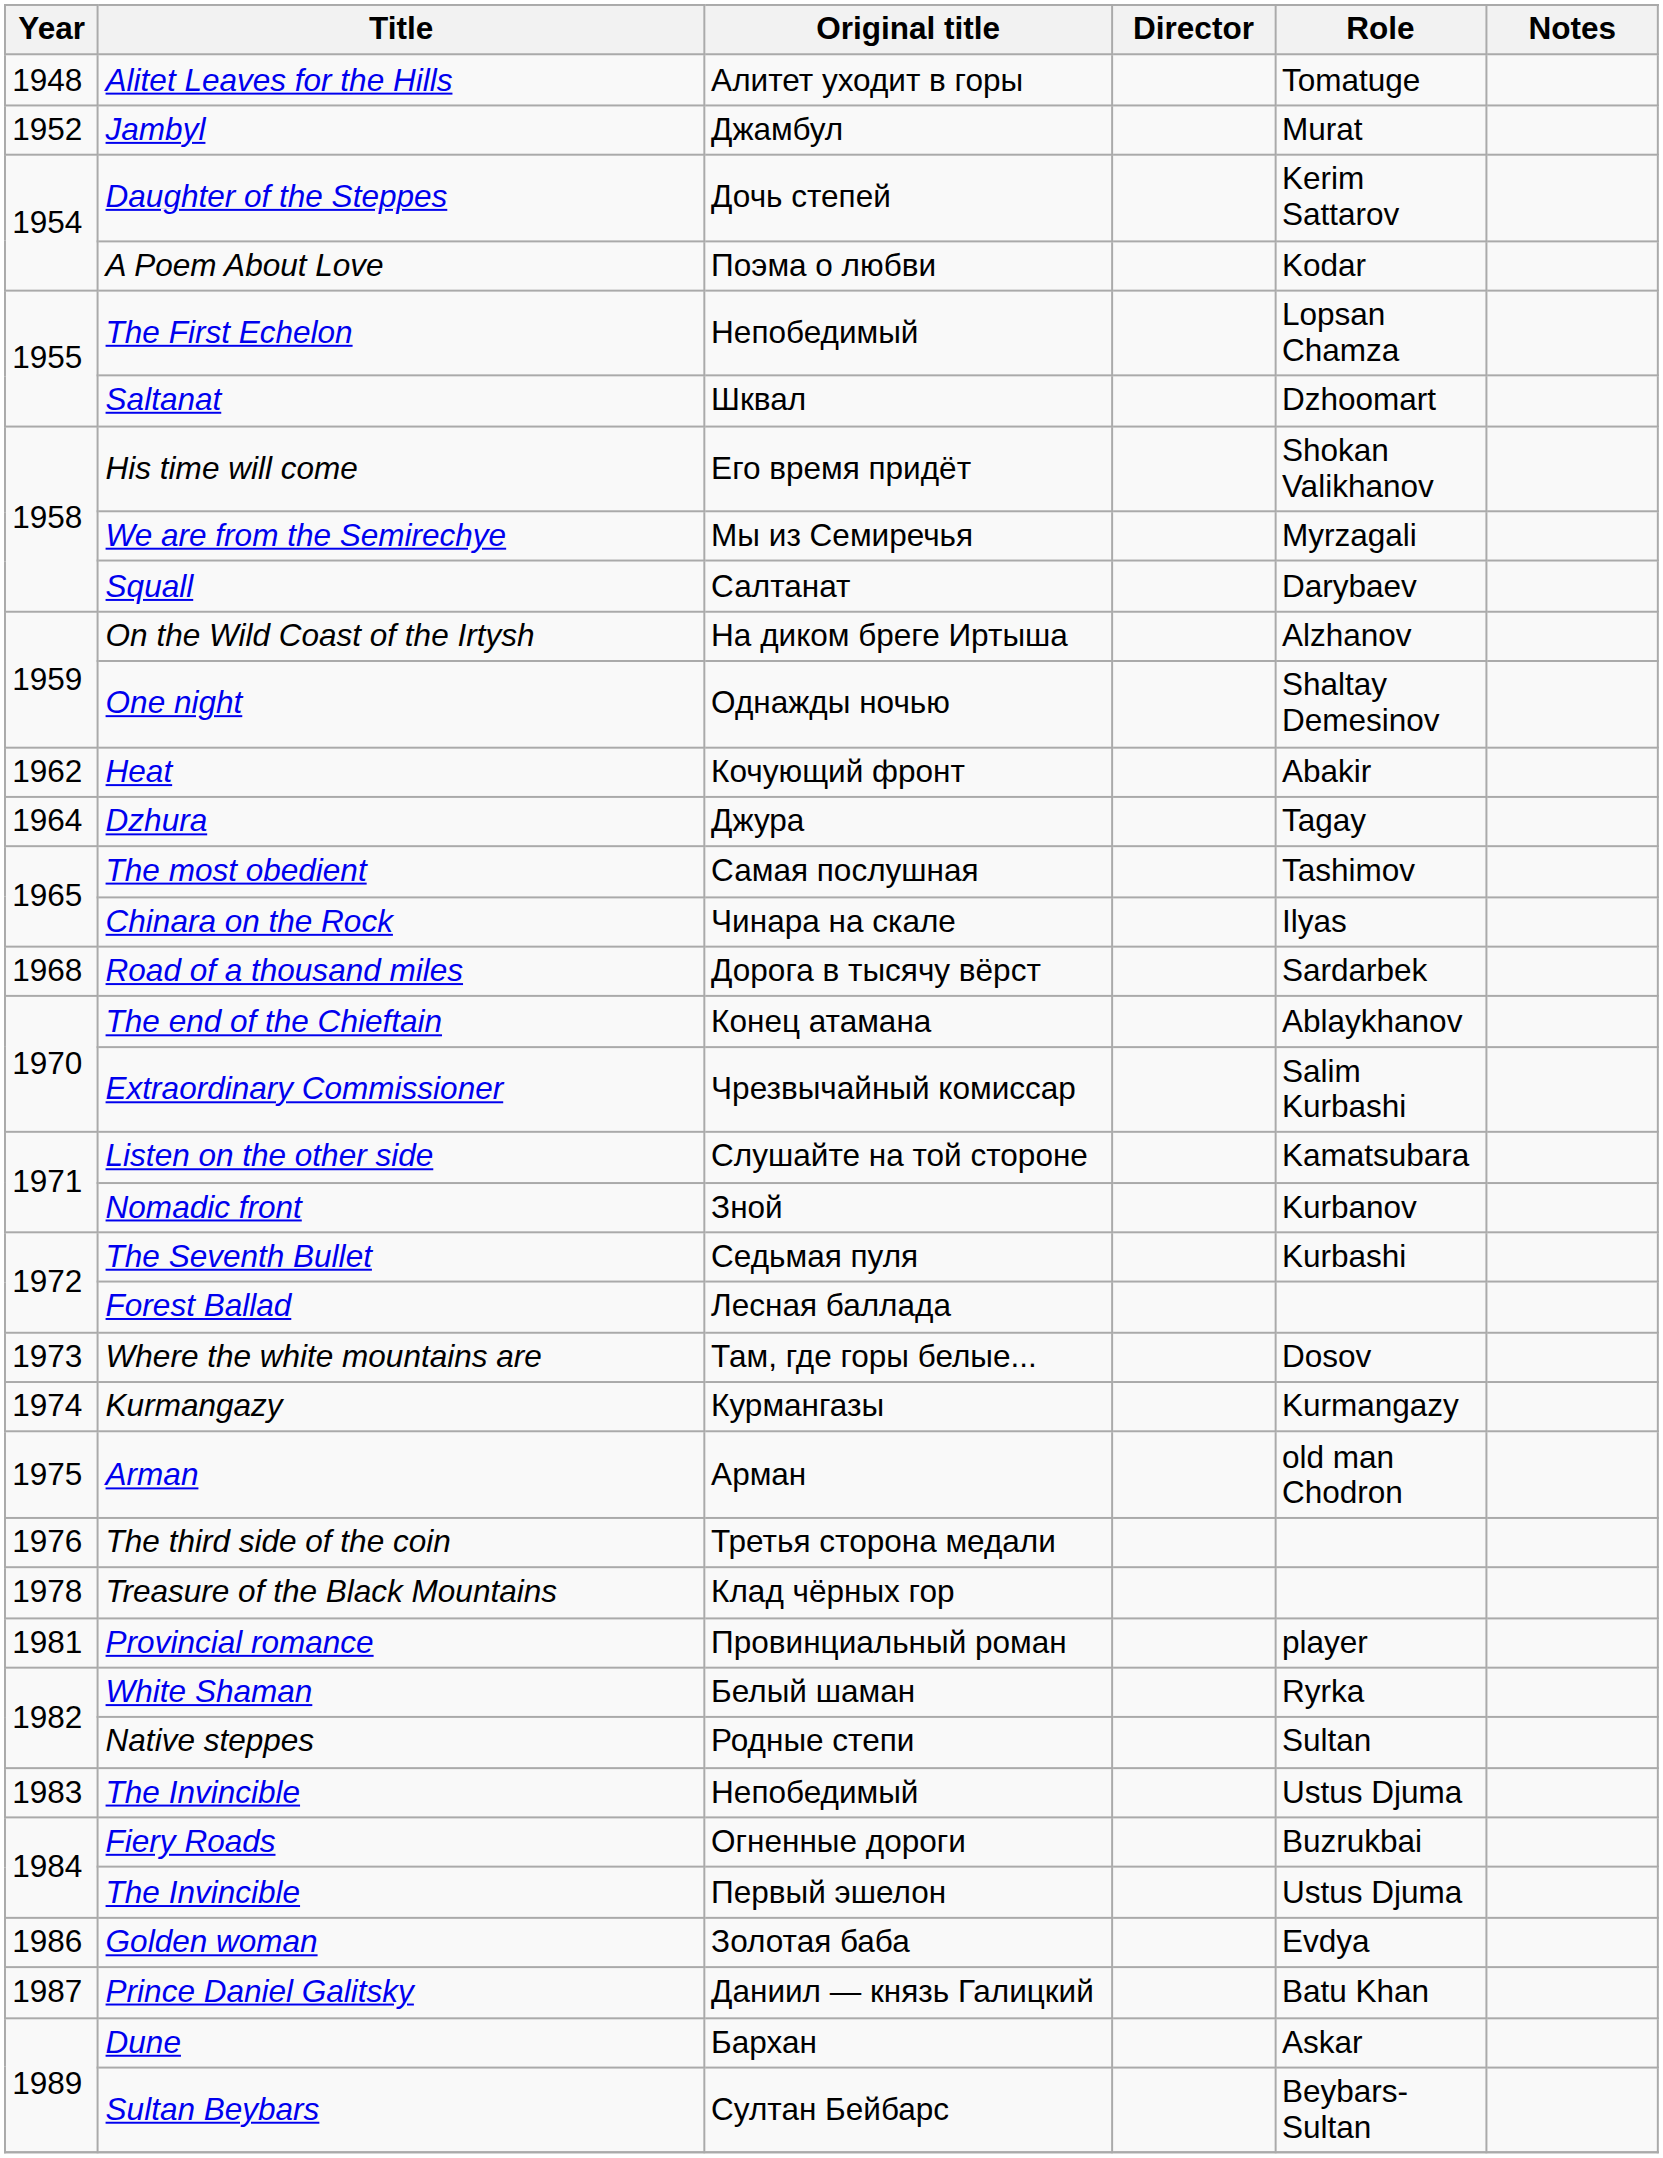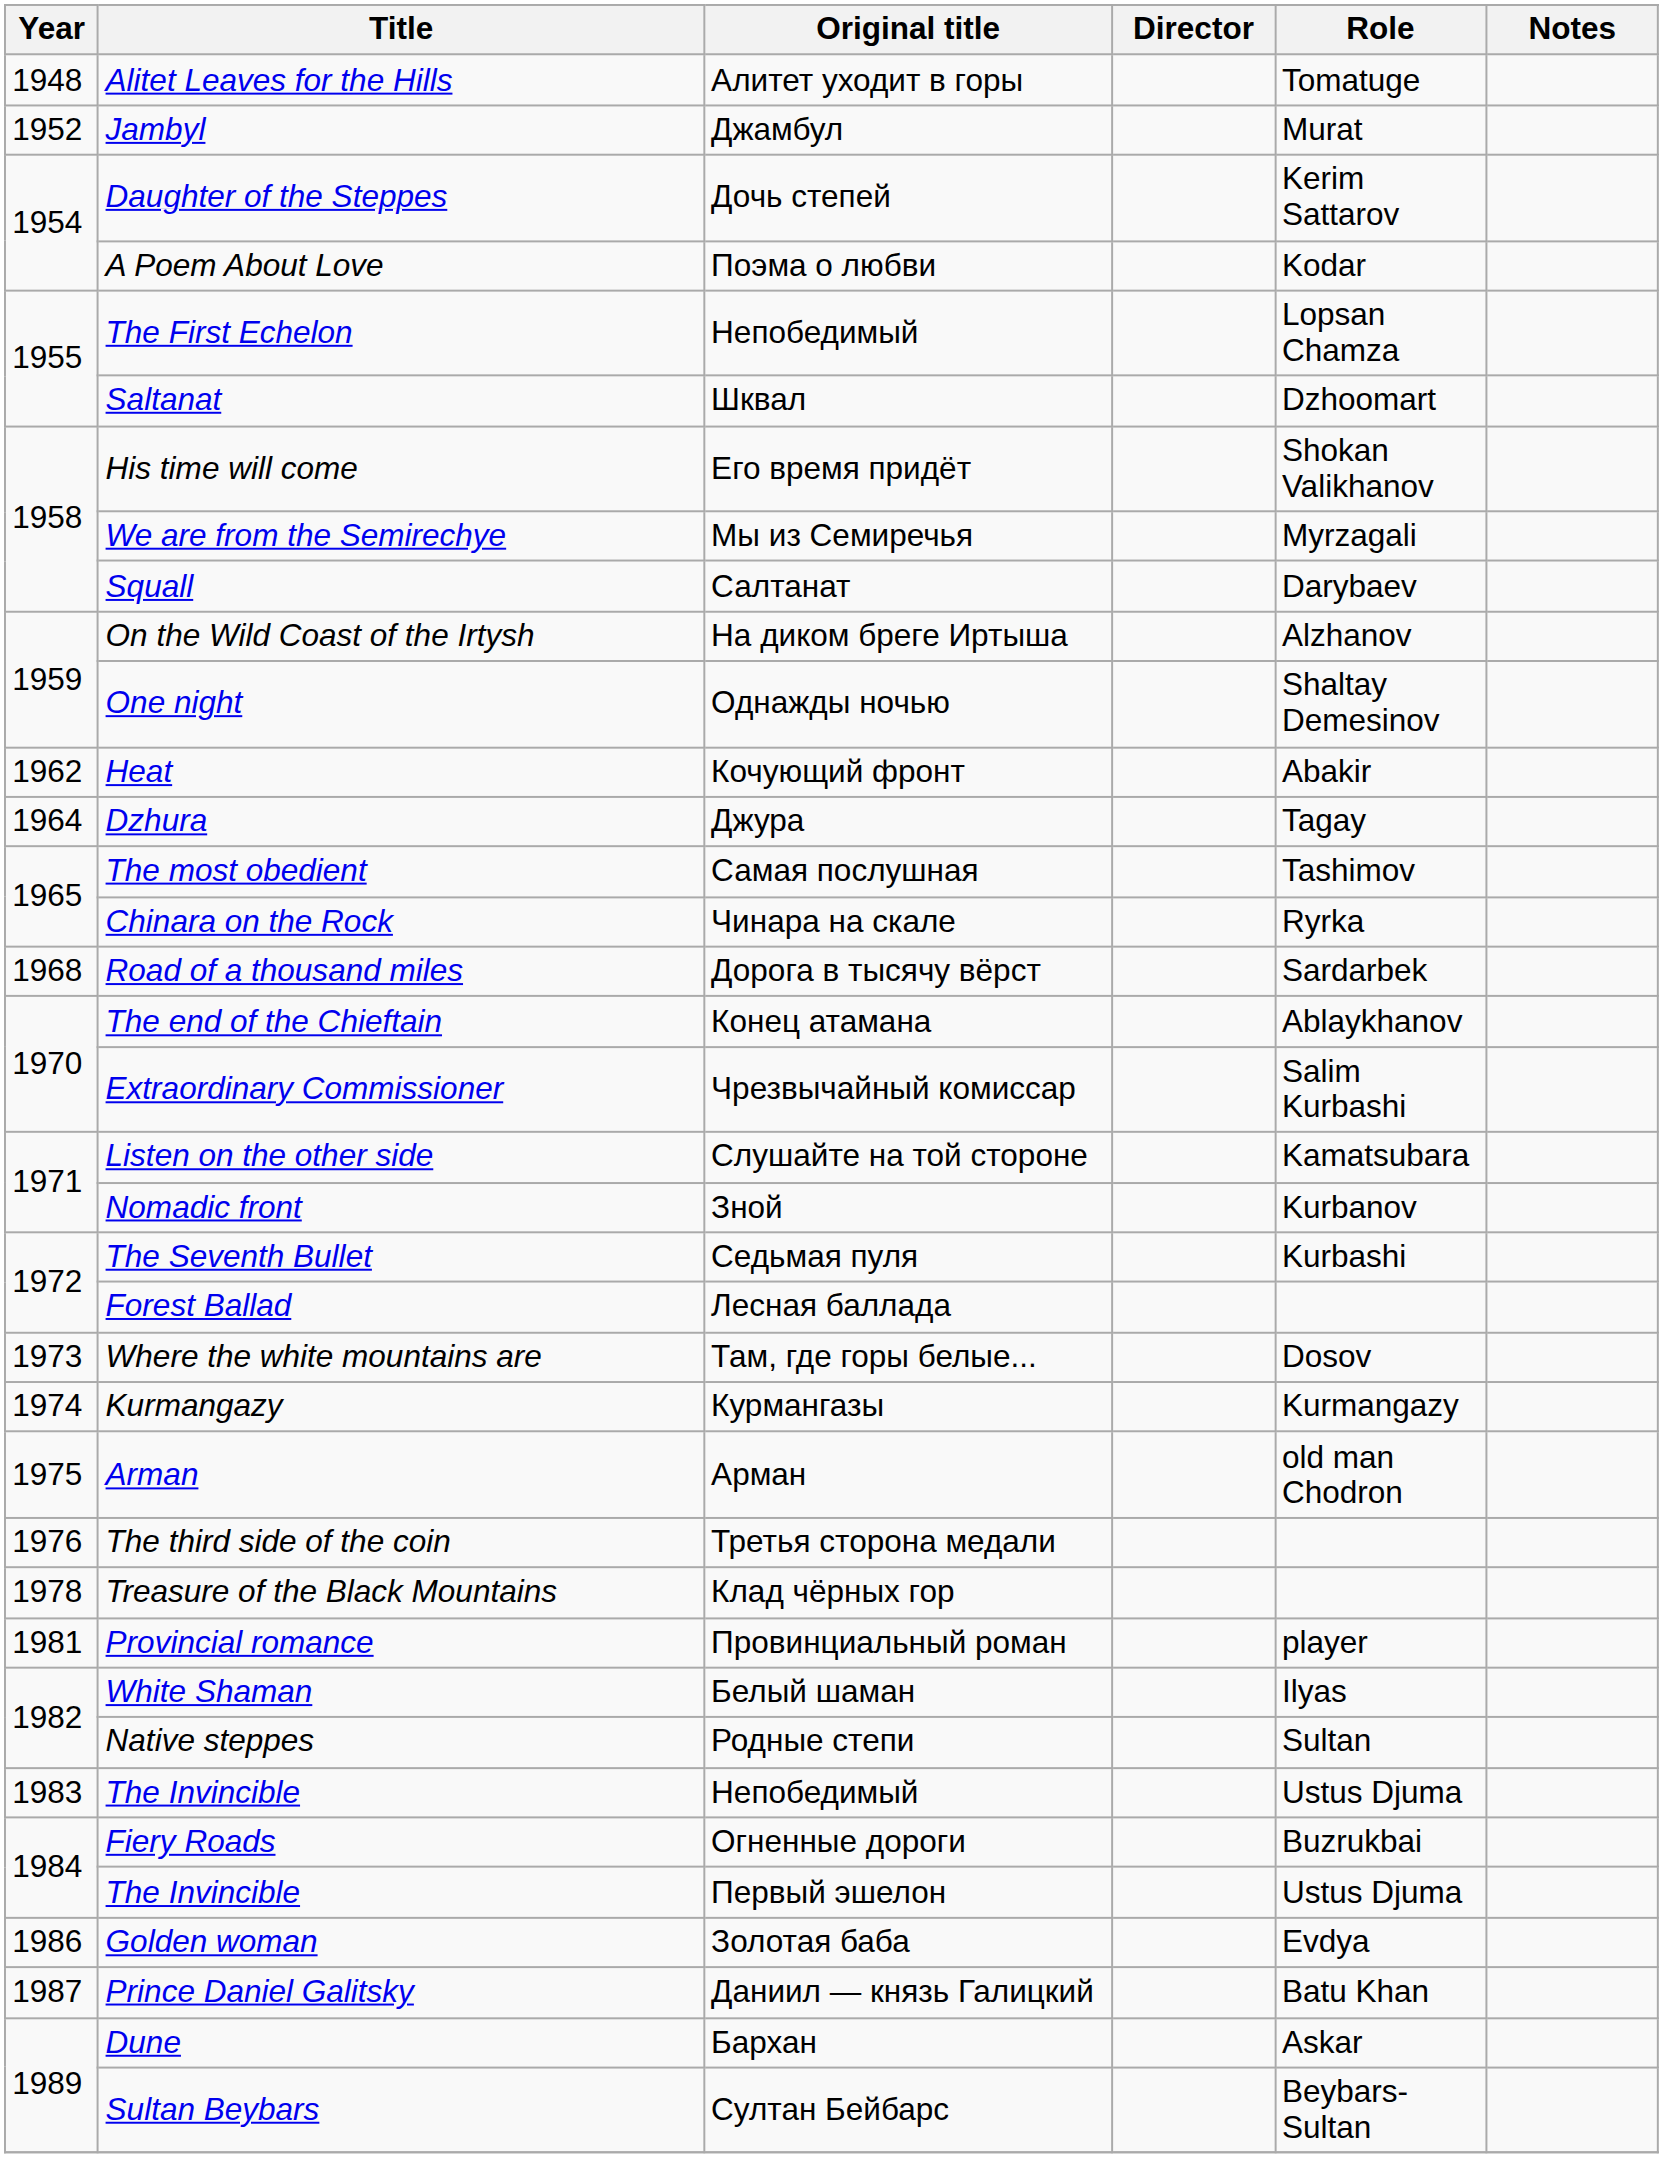Chinara on the Rock | Role: Ilyas -> Ryrka
White Shaman | Role: Ryrka -> Ilyas
